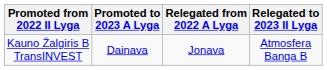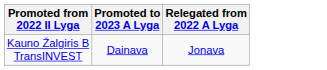- column: Relegated to 2023 II Lyga | Atmosfera Banga B
